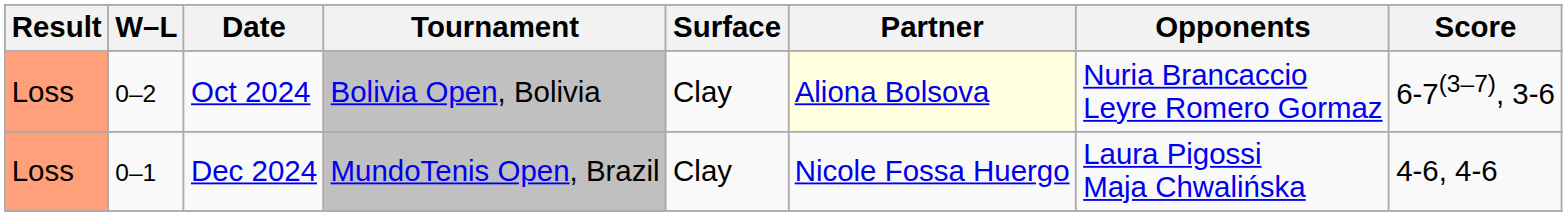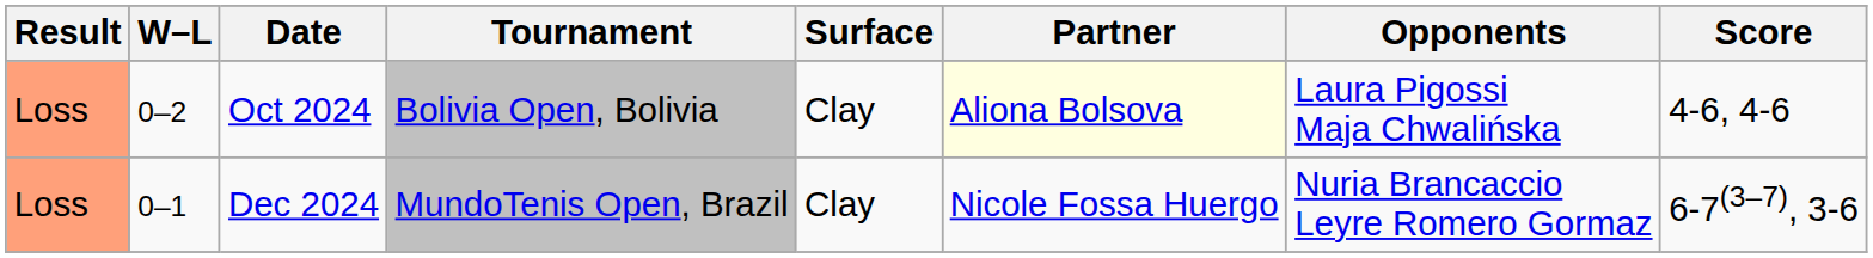Oct 2024 | Opponents: Nuria Brancaccio Leyre Romero Gormaz -> Laura Pigossi Maja Chwalińska
Oct 2024 | Score: 6-7(3–7), 3-6 -> 4-6, 4-6
Dec 2024 | Opponents: Laura Pigossi Maja Chwalińska -> Nuria Brancaccio Leyre Romero Gormaz
Dec 2024 | Score: 4-6, 4-6 -> 6-7(3–7), 3-6
